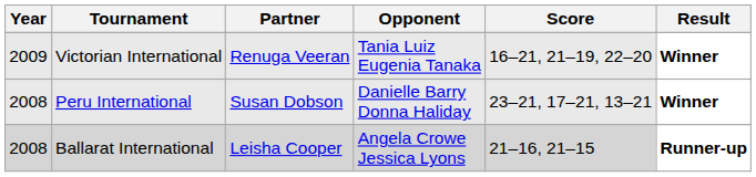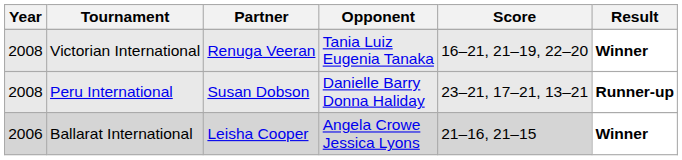Victorian International | Year: 2009 -> 2008
Peru International | Result: Winner -> Runner-up
Ballarat International | Year: 2008 -> 2006
Ballarat International | Result: Runner-up -> Winner
